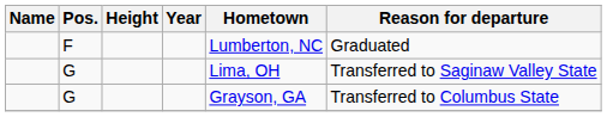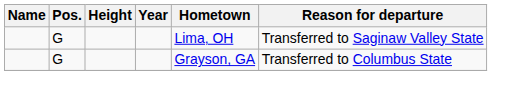- row: F | Lumberton, NC | Graduated
